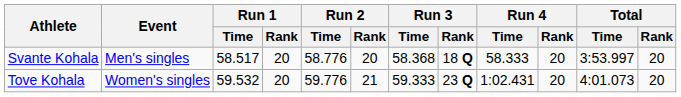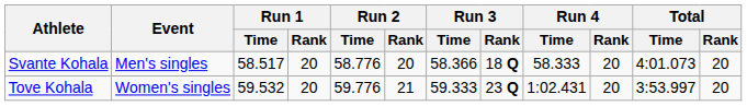Svante Kohala | Run 3 / Time: 58.368 -> 58.366
Svante Kohala | Total / Time: 3:53.997 -> 4:01.073
Tove Kohala | Total / Time: 4:01.073 -> 3:53.997
